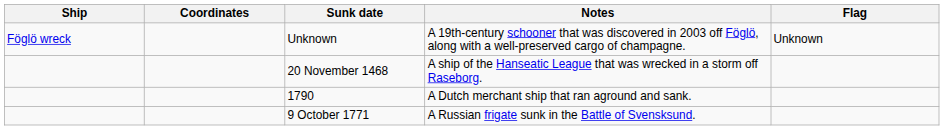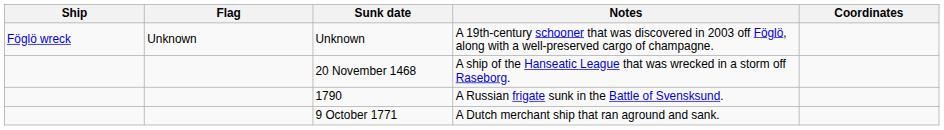columns swapped: Flag <-> Coordinates
1790 | Notes: A Dutch merchant ship that ran aground and sank. -> A Russian frigate sunk in the Battle of Svensksund.
9 October 1771 | Notes: A Russian frigate sunk in the Battle of Svensksund. -> A Dutch merchant ship that ran aground and sank.
